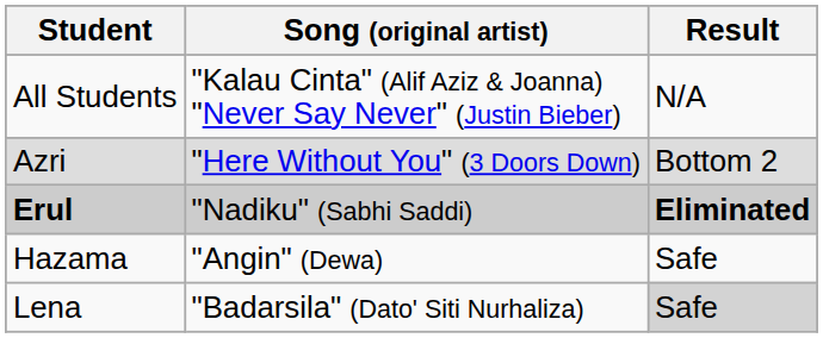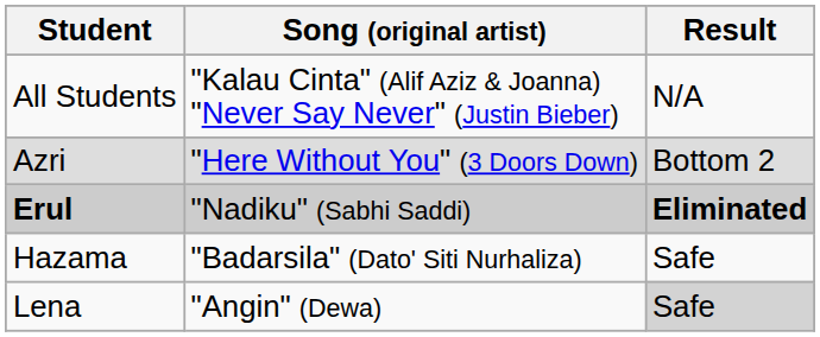Hazama | Song (original artist): "Angin" (Dewa) -> "Badarsila" (Dato' Siti Nurhaliza)
Lena | Song (original artist): "Badarsila" (Dato' Siti Nurhaliza) -> "Angin" (Dewa)
